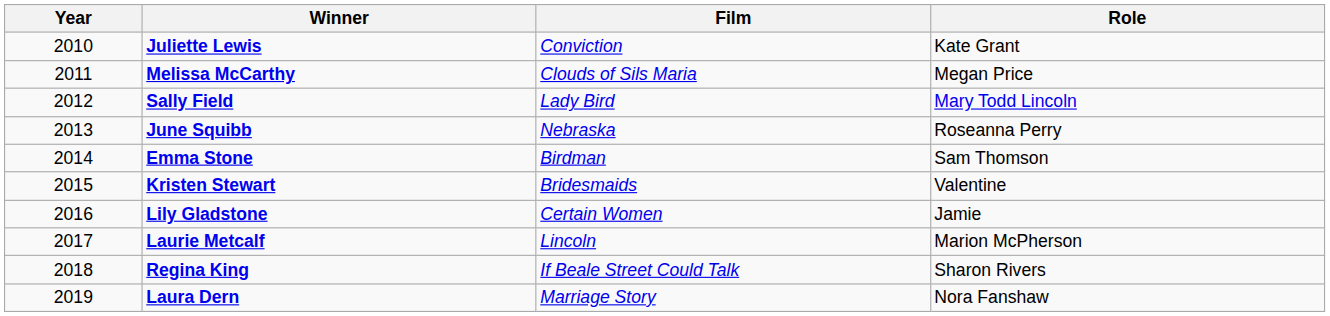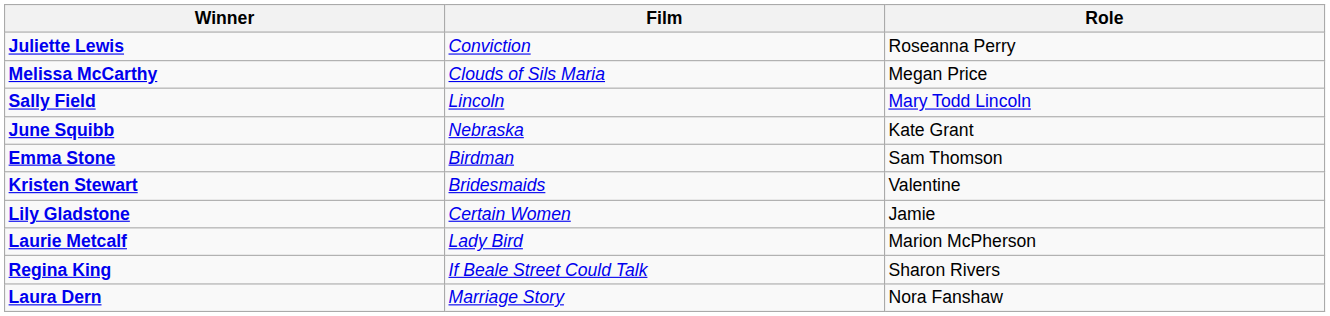- column: Year | 2010 | 2011 | 2012 | 2013 | 2014 | 2015 | 2016 | 2017 | 2018 | 2019
Juliette Lewis | Role: Kate Grant -> Roseanna Perry
Sally Field | Film: Lady Bird -> Lincoln
June Squibb | Role: Roseanna Perry -> Kate Grant
Laurie Metcalf | Film: Lincoln -> Lady Bird
